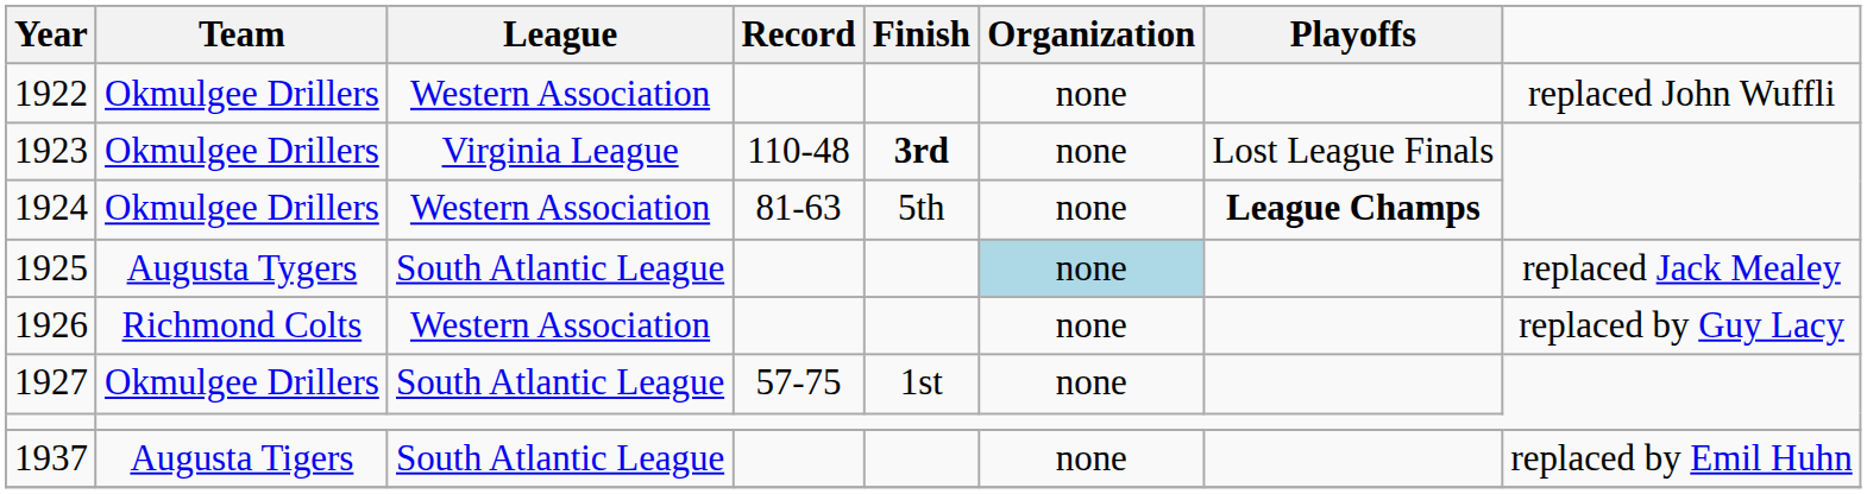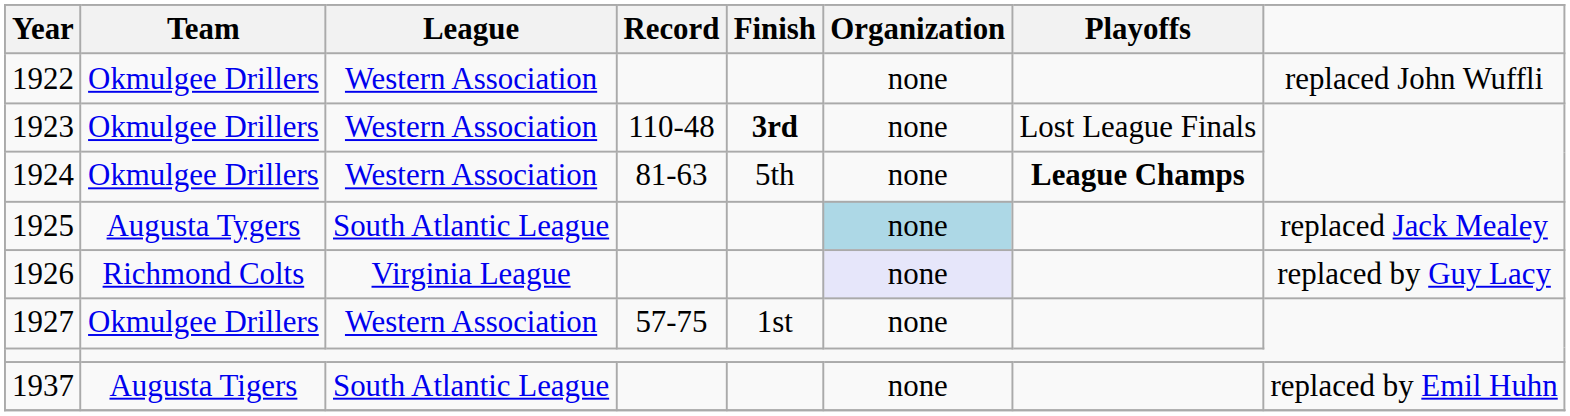1923 | League: Virginia League -> Western Association
1926 | League: Western Association -> Virginia League
1926 | Organization: no background -> lavender background
1927 | League: South Atlantic League -> Western Association
